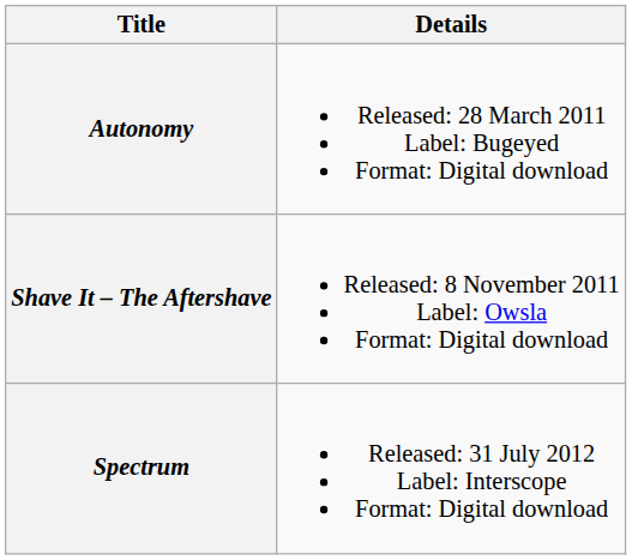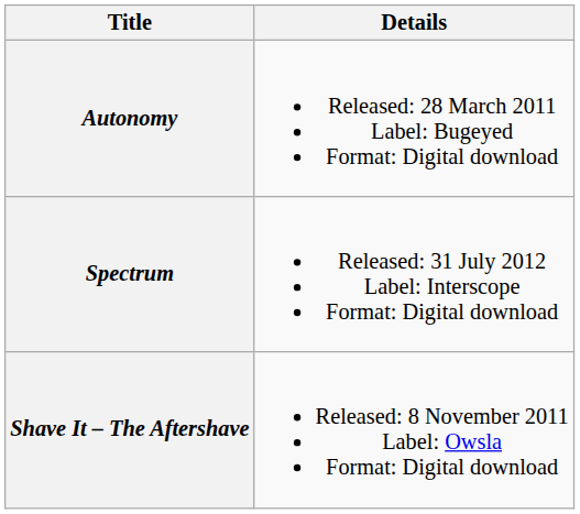rows swapped: Shave It – The Aftershave <-> Spectrum
